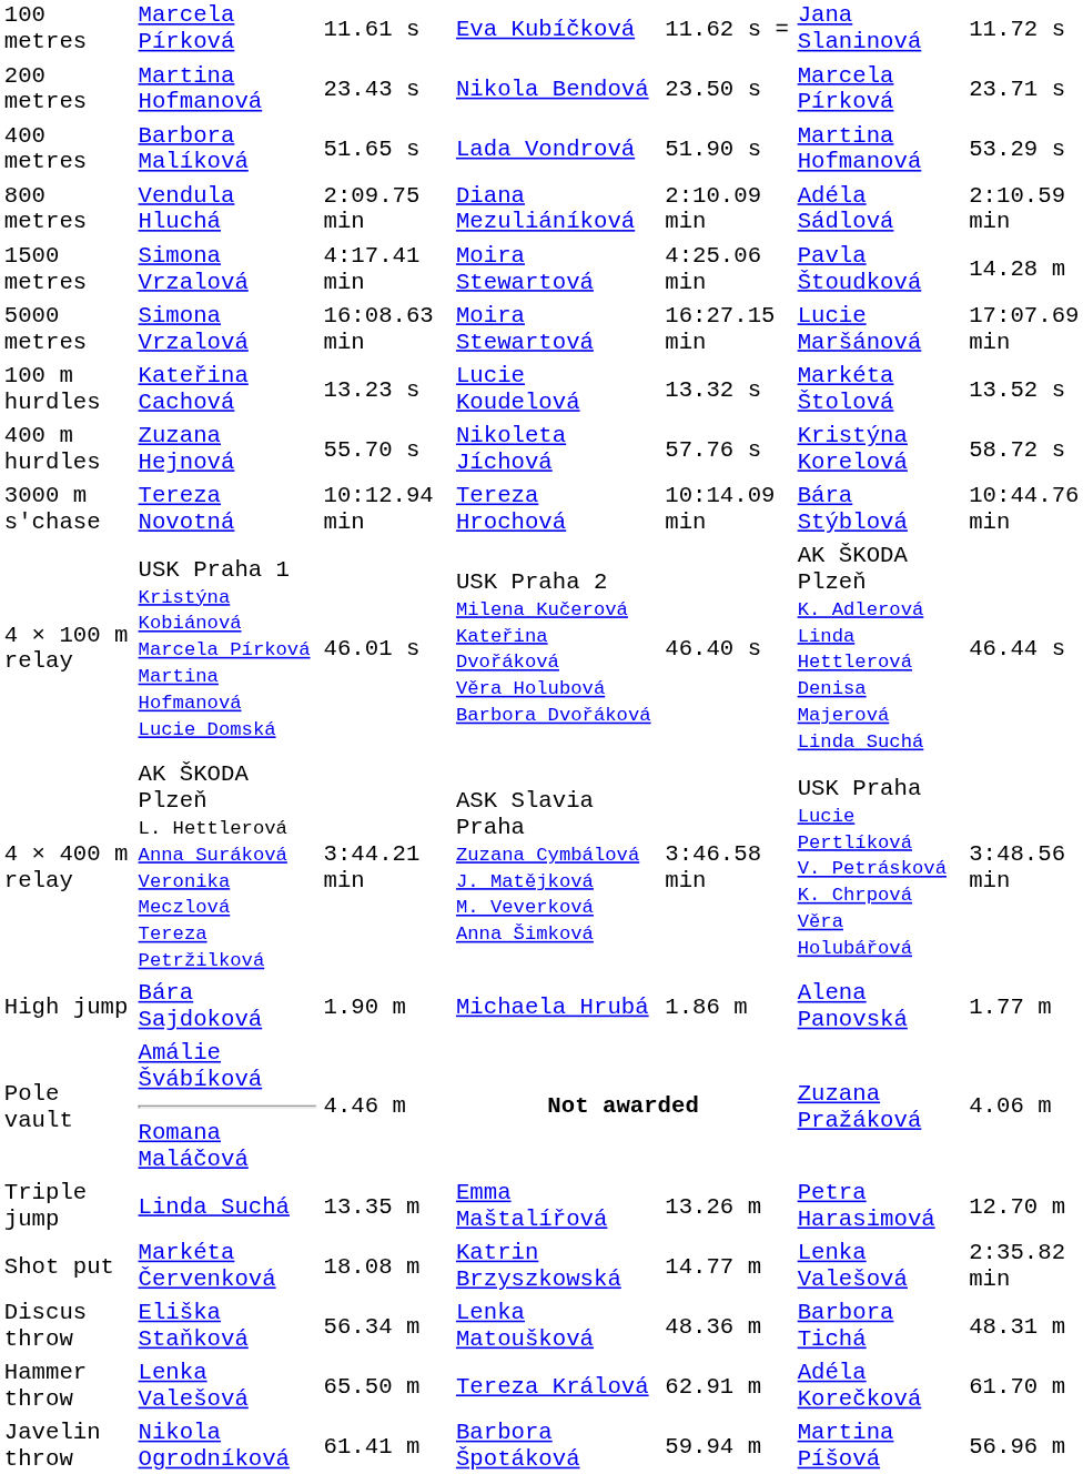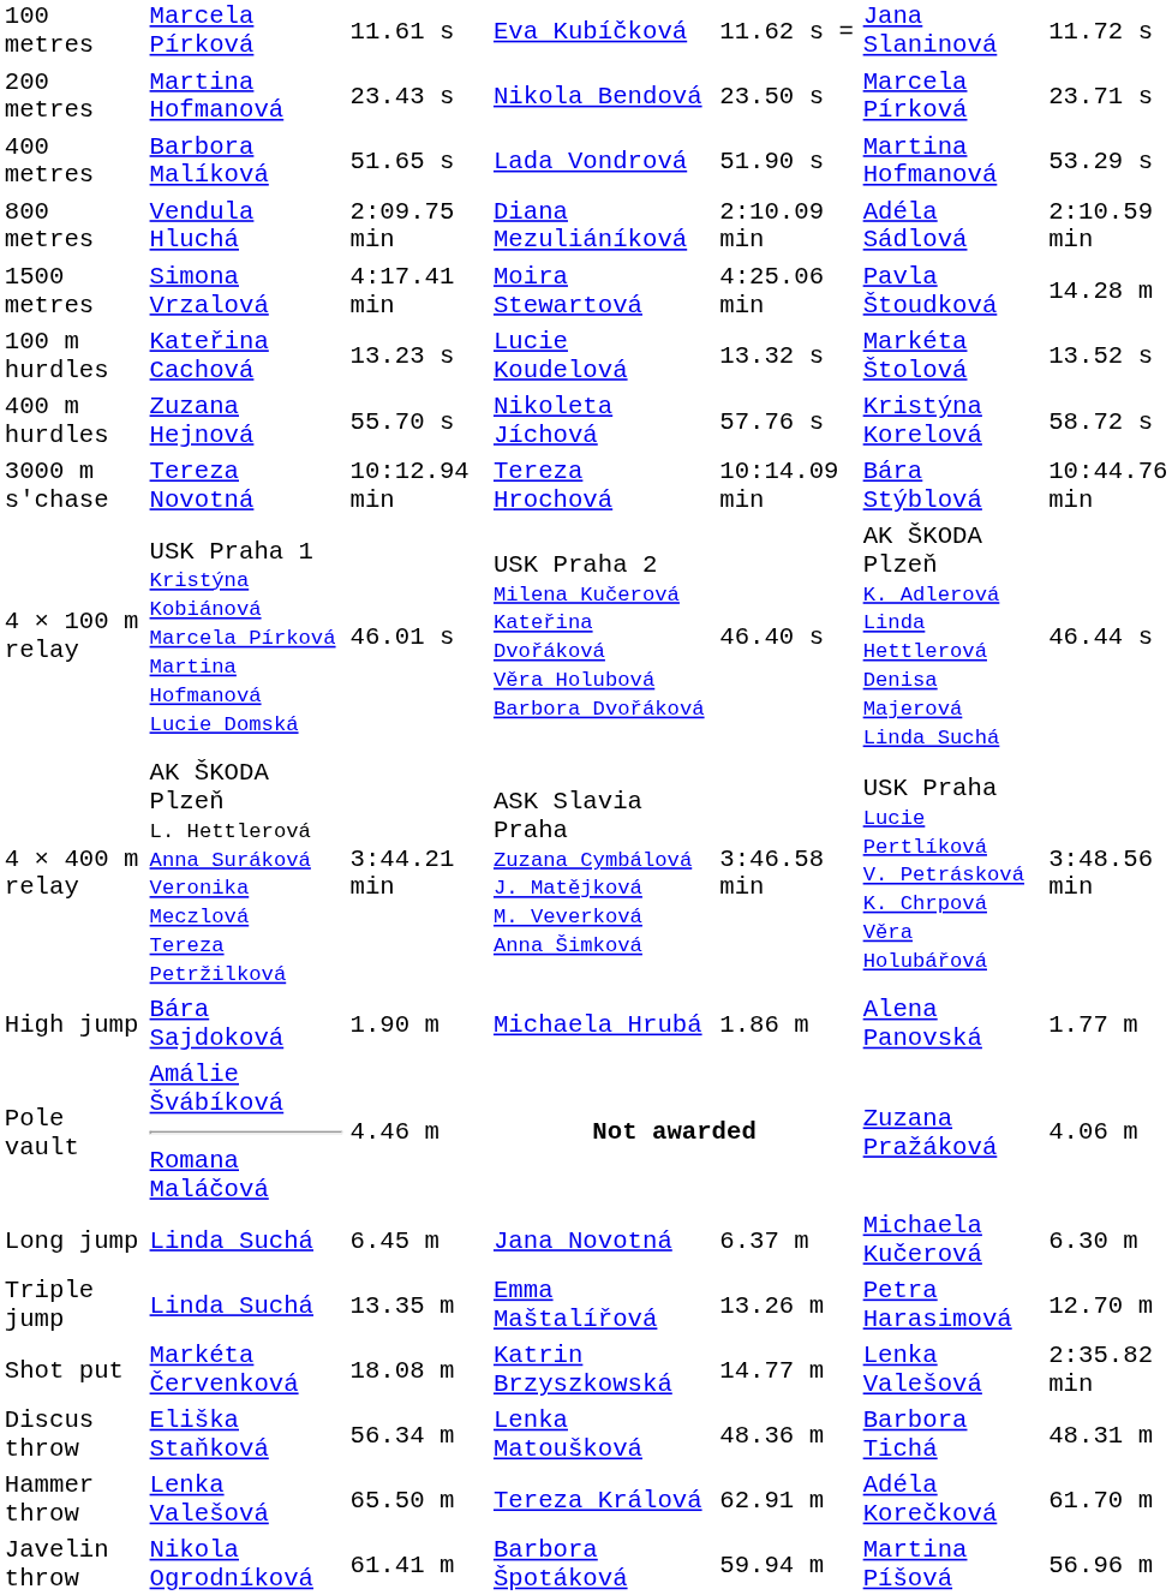- row: 5000 metres | Simona Vrzalová | 16:08.63 min | Moira Stewartová | 16:27.15 min | Lucie Maršánová | 17:07.69 min
+ row: Long jump | Linda Suchá | 6.45 m | Jana Novotná | 6.37 m | Michaela Kučerová | 6.30 m
